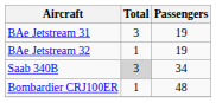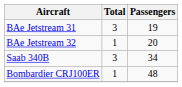BAe Jetstream 32 | Passengers: 19 -> 20
Saab 340B | Total: lightgrey background -> no background
